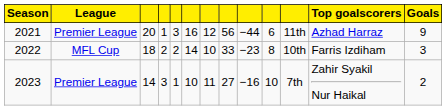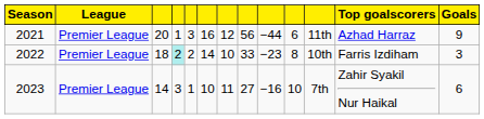2022 | League: MFL Cup -> Premier League
2022 | column 4: no background -> paleturquoise background
2023 | Goals: 2 -> 6
